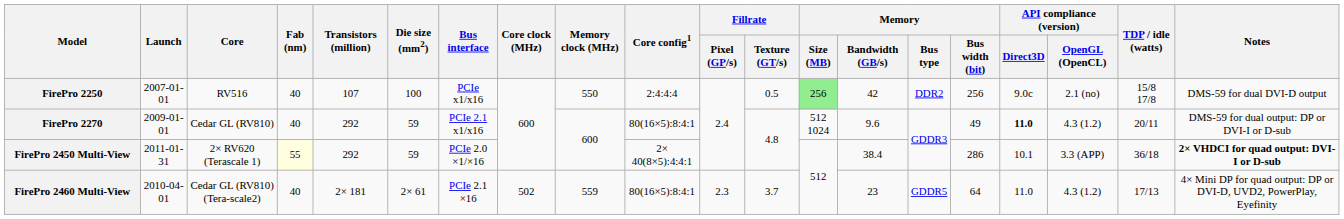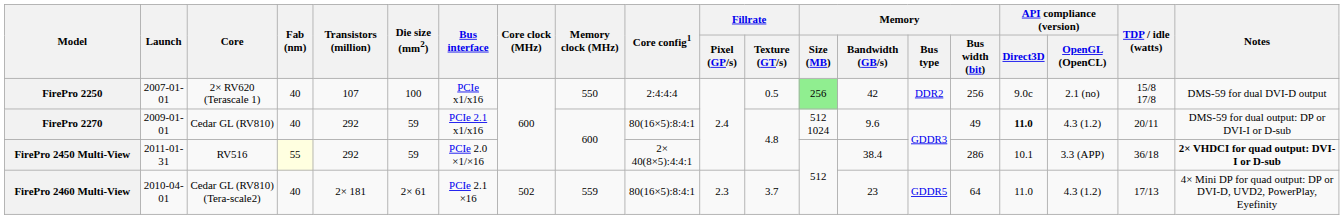FirePro 2250 | Core: RV516 -> 2× RV620 (Terascale 1)
FirePro 2450 Multi-View | Core: 2× RV620 (Terascale 1) -> RV516
